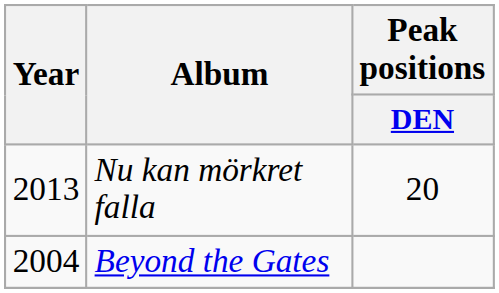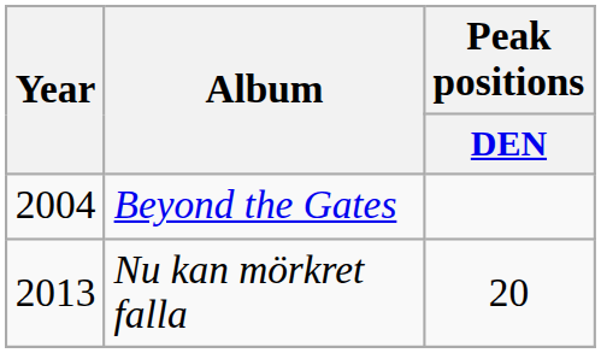rows swapped: Beyond the Gates <-> Nu kan mörkret falla
